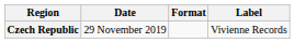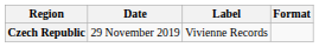columns swapped: Format <-> Label
